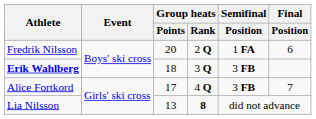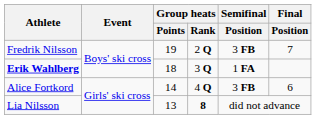Fredrik Nilsson | Group heats / Points: 20 -> 19
Fredrik Nilsson | Semifinal / Position: 1 FA -> 3 FB
Fredrik Nilsson | Final / Position: 6 -> 7
Erik Wahlberg | Semifinal / Position: 3 FB -> 1 FA
Alice Fortkord | Group heats / Points: 17 -> 14
Alice Fortkord | Final / Position: 7 -> 6
